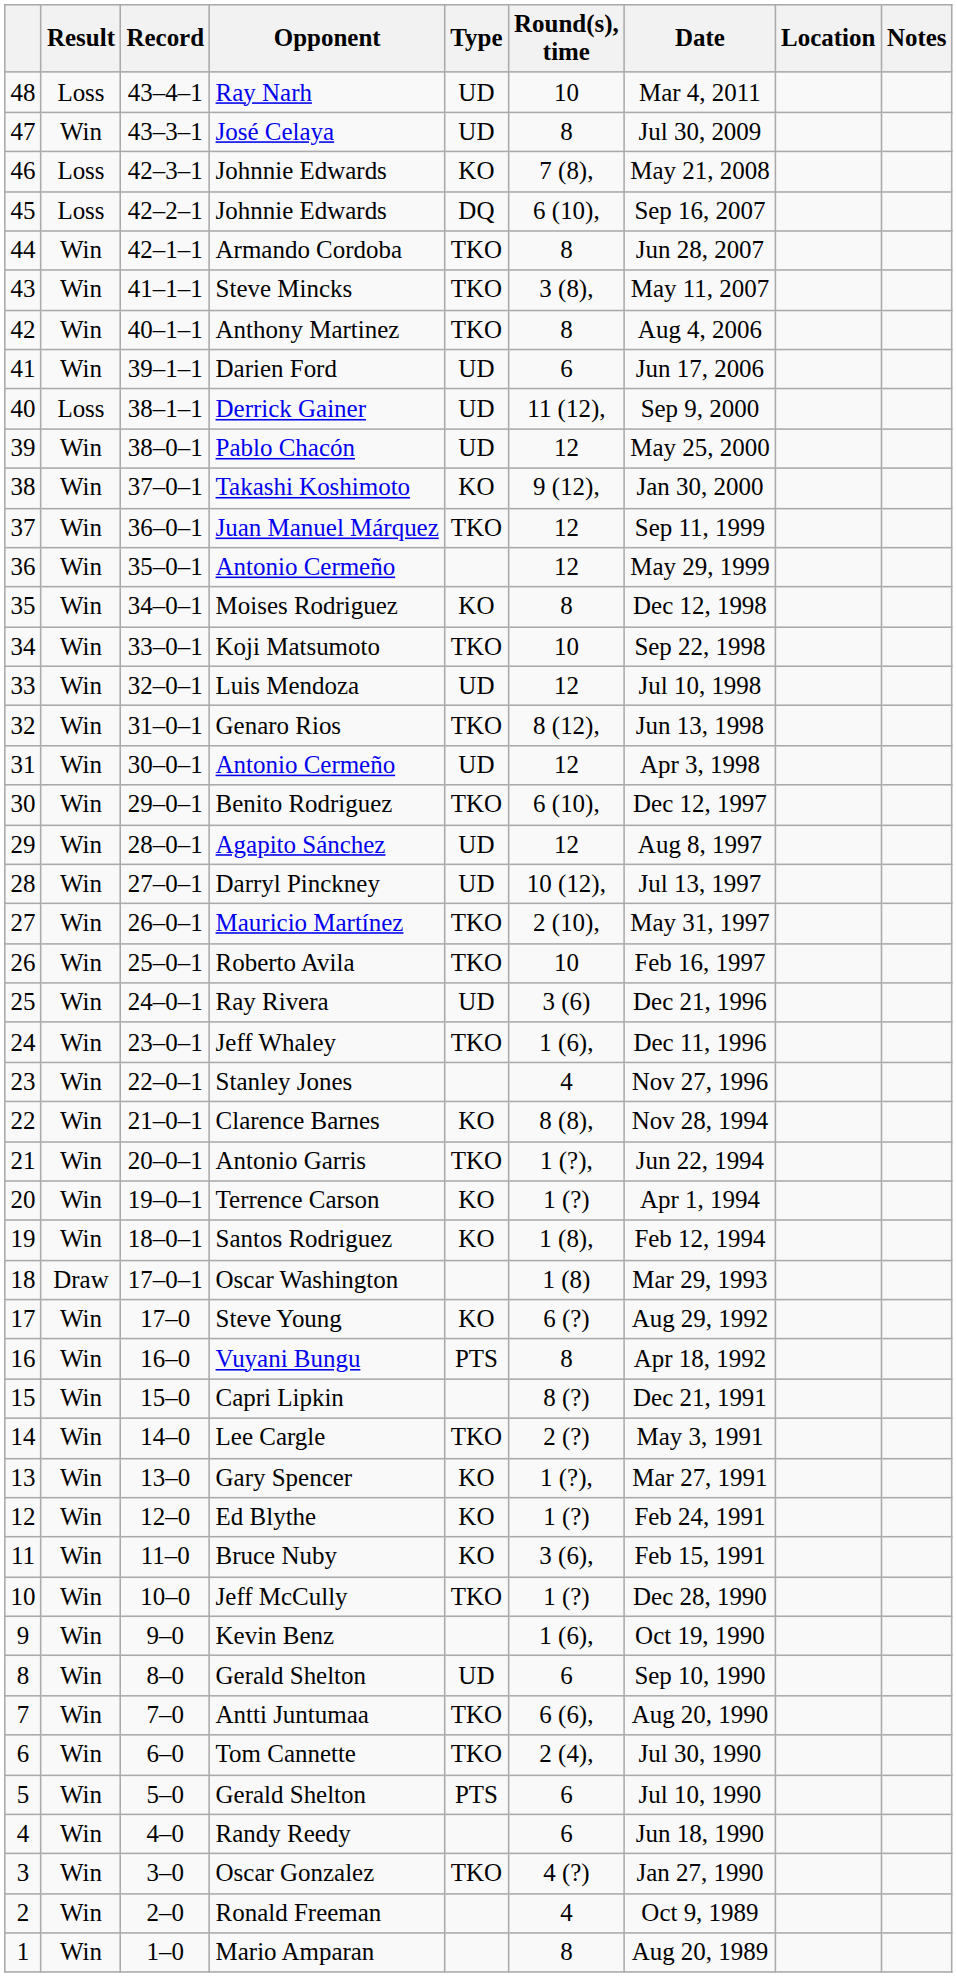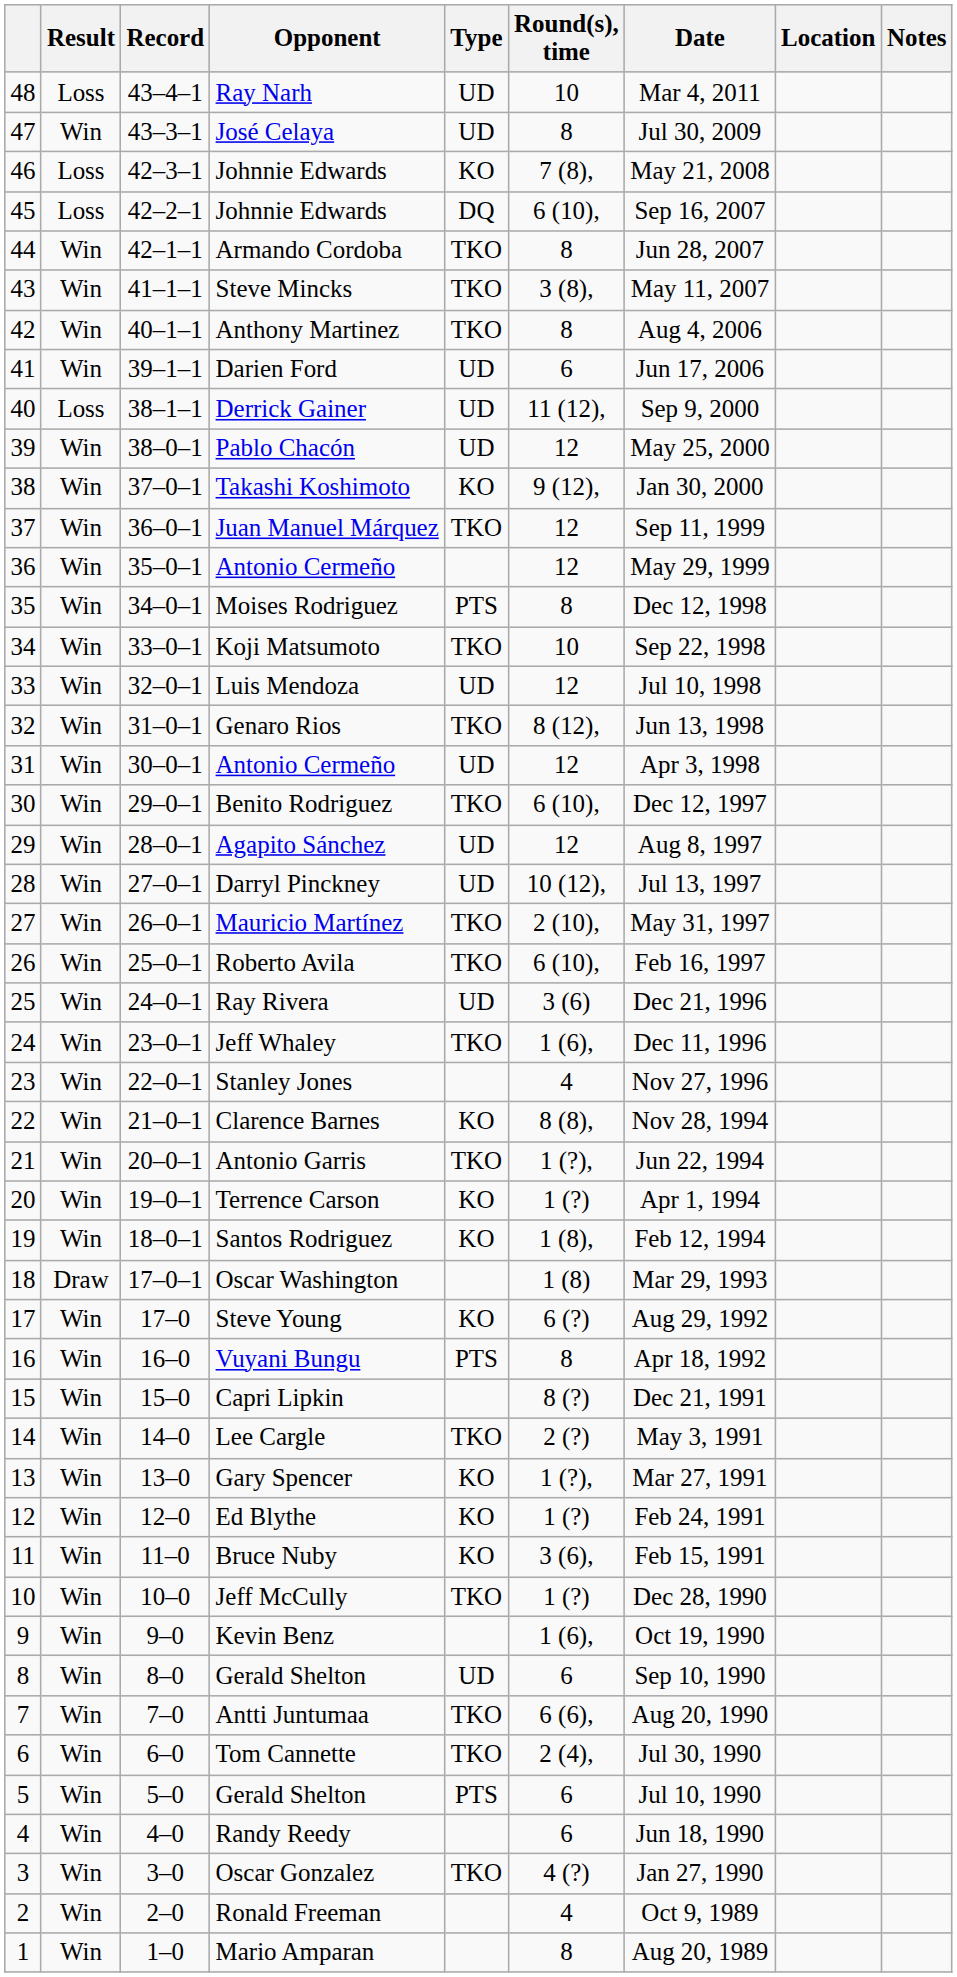Moises Rodriguez | Type: KO -> PTS
Roberto Avila | Round(s), time: 10 -> 6 (10),
